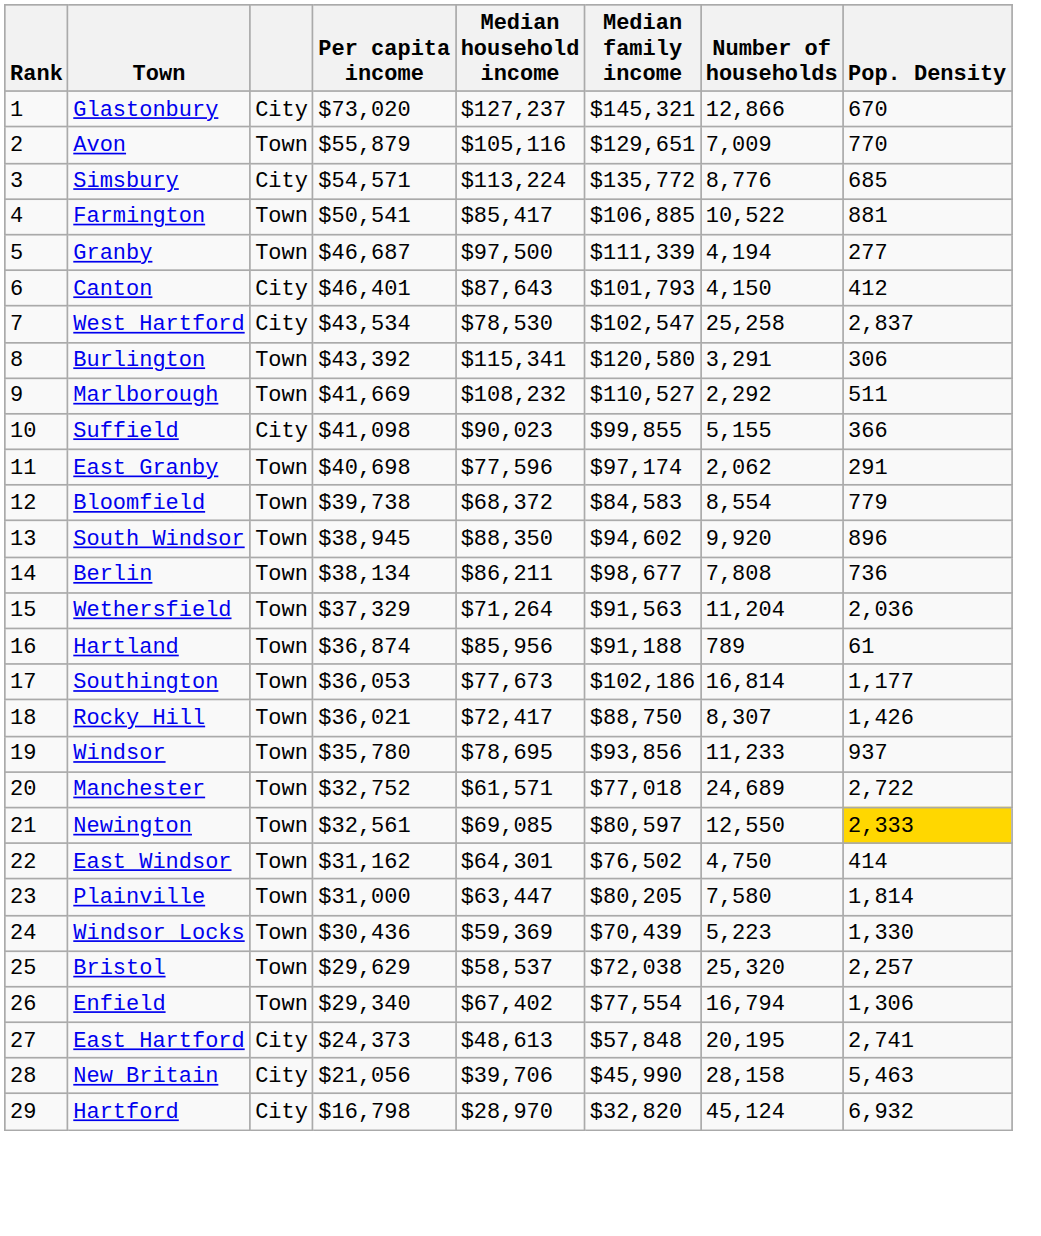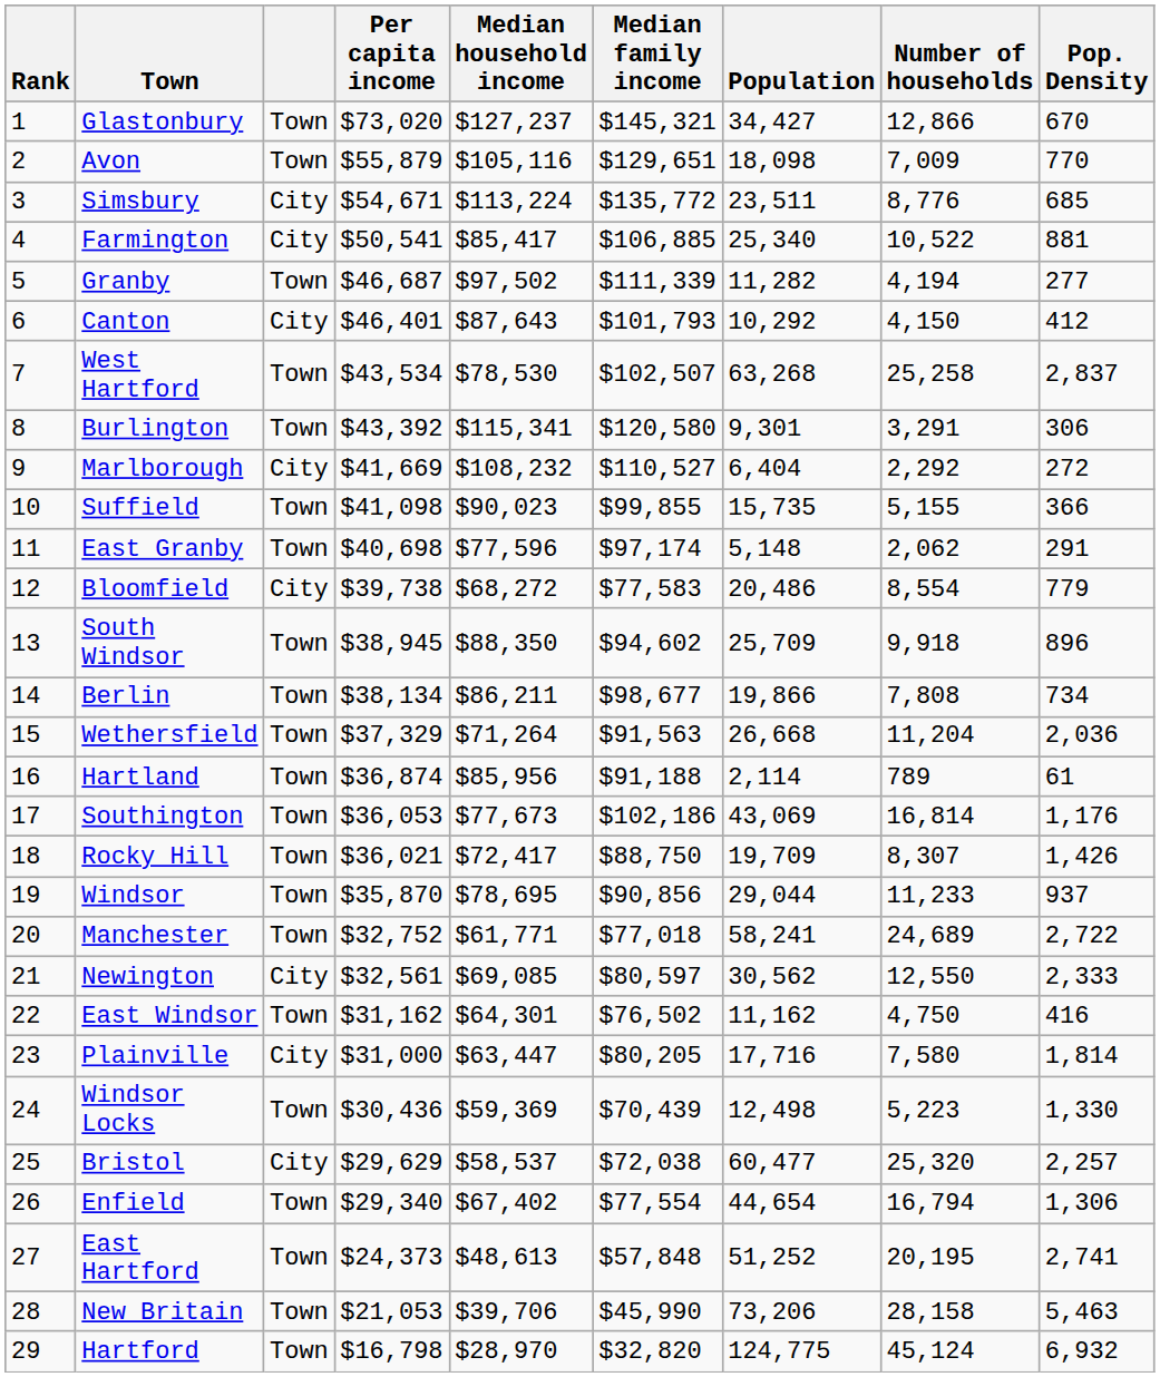+ column: Population | 34,427 | 18,098 | 23,511 | 25,340 | 11,282 | 10,292 | 63,268 | 9,301 | 6,404 | 15,735 | 5,148 | 20,486 | 25,709 | 19,866 | 26,668 | 2,114 | 43,069 | 19,709 | 29,044 | 58,241 | 30,562 | 11,162 | 17,716 | 12,498 | 60,477 | 44,654 | 51,252 | 73,206 | 124,775
Glastonbury | column 3: City -> Town
Simsbury | Per capita income: $54,571 -> $54,671
Farmington | column 3: Town -> City
Granby | Median household income: $97,500 -> $97,502
West Hartford | column 3: City -> Town
West Hartford | Median family income: $102,547 -> $102,507
Marlborough | column 3: Town -> City
Marlborough | Pop. Density: 511 -> 272
Suffield | column 3: City -> Town
Bloomfield | column 3: Town -> City
Bloomfield | Median household income: $68,372 -> $68,272
Bloomfield | Median family income: $84,583 -> $77,583
South Windsor | Number of households: 9,920 -> 9,918
Berlin | Pop. Density: 736 -> 734
Southington | Pop. Density: 1,177 -> 1,176
Windsor | Per capita income: $35,780 -> $35,870
Windsor | Median family income: $93,856 -> $90,856
Manchester | Median household income: $61,571 -> $61,771
Newington | column 3: Town -> City
Newington | Pop. Density: gold background -> no background
East Windsor | Pop. Density: 414 -> 416
Plainville | column 3: Town -> City
Bristol | column 3: Town -> City
East Hartford | column 3: City -> Town
New Britain | column 3: City -> Town
New Britain | Per capita income: $21,056 -> $21,053
Hartford | column 3: City -> Town
